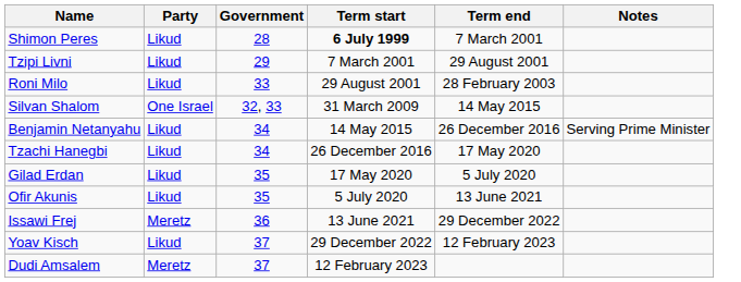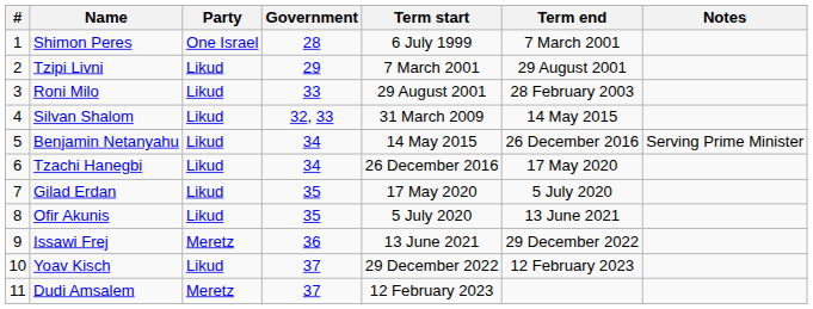+ column: # | 1 | 2 | 3 | 4 | 5 | 6 | 7 | 8 | 9 | 10 | 11
Shimon Peres | Party: Likud -> One Israel
Shimon Peres | Term start: bold -> normal
Silvan Shalom | Party: One Israel -> Likud
